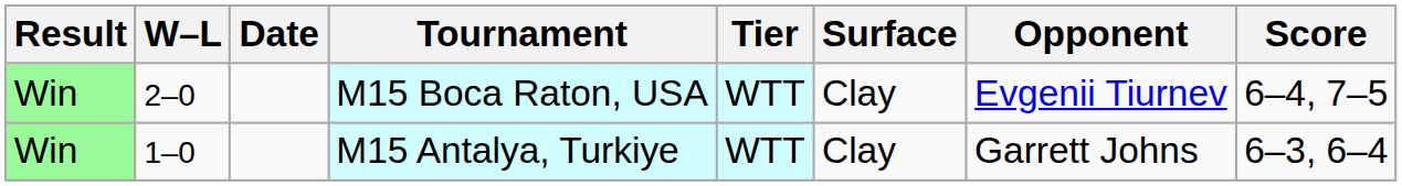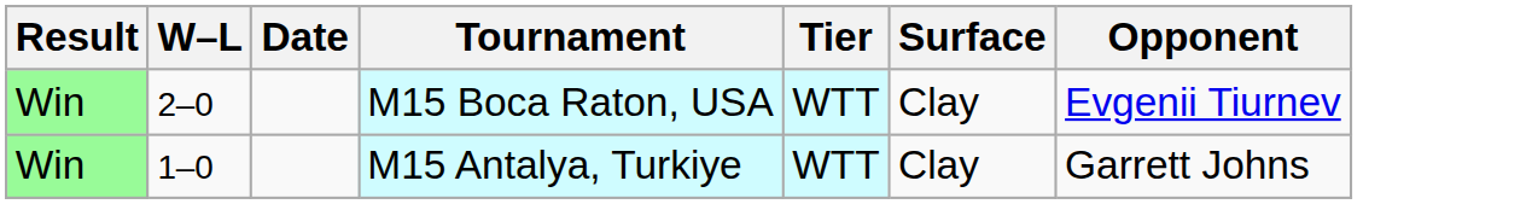- column: Score | 6–4, 7–5 | 6–3, 6–4
